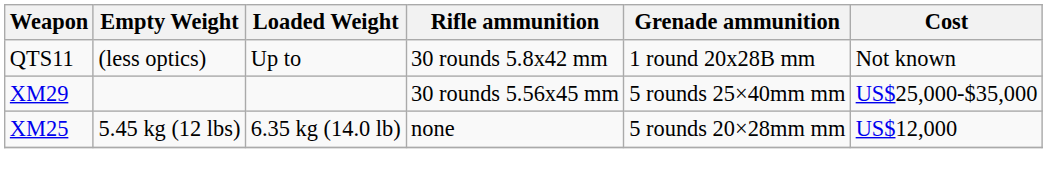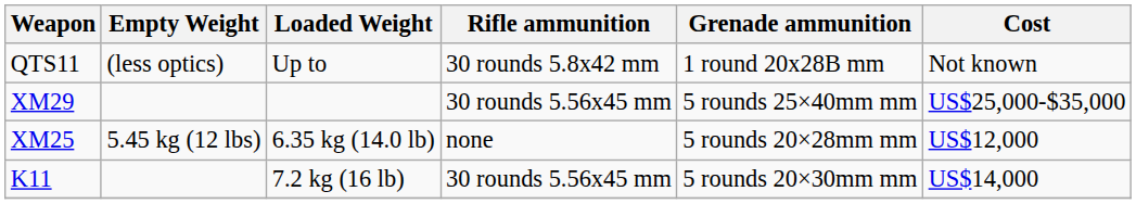+ row: K11 | 7.2 kg (16 lb) | 30 rounds 5.56x45 mm | 5 rounds 20×30mm mm | US$14,000
